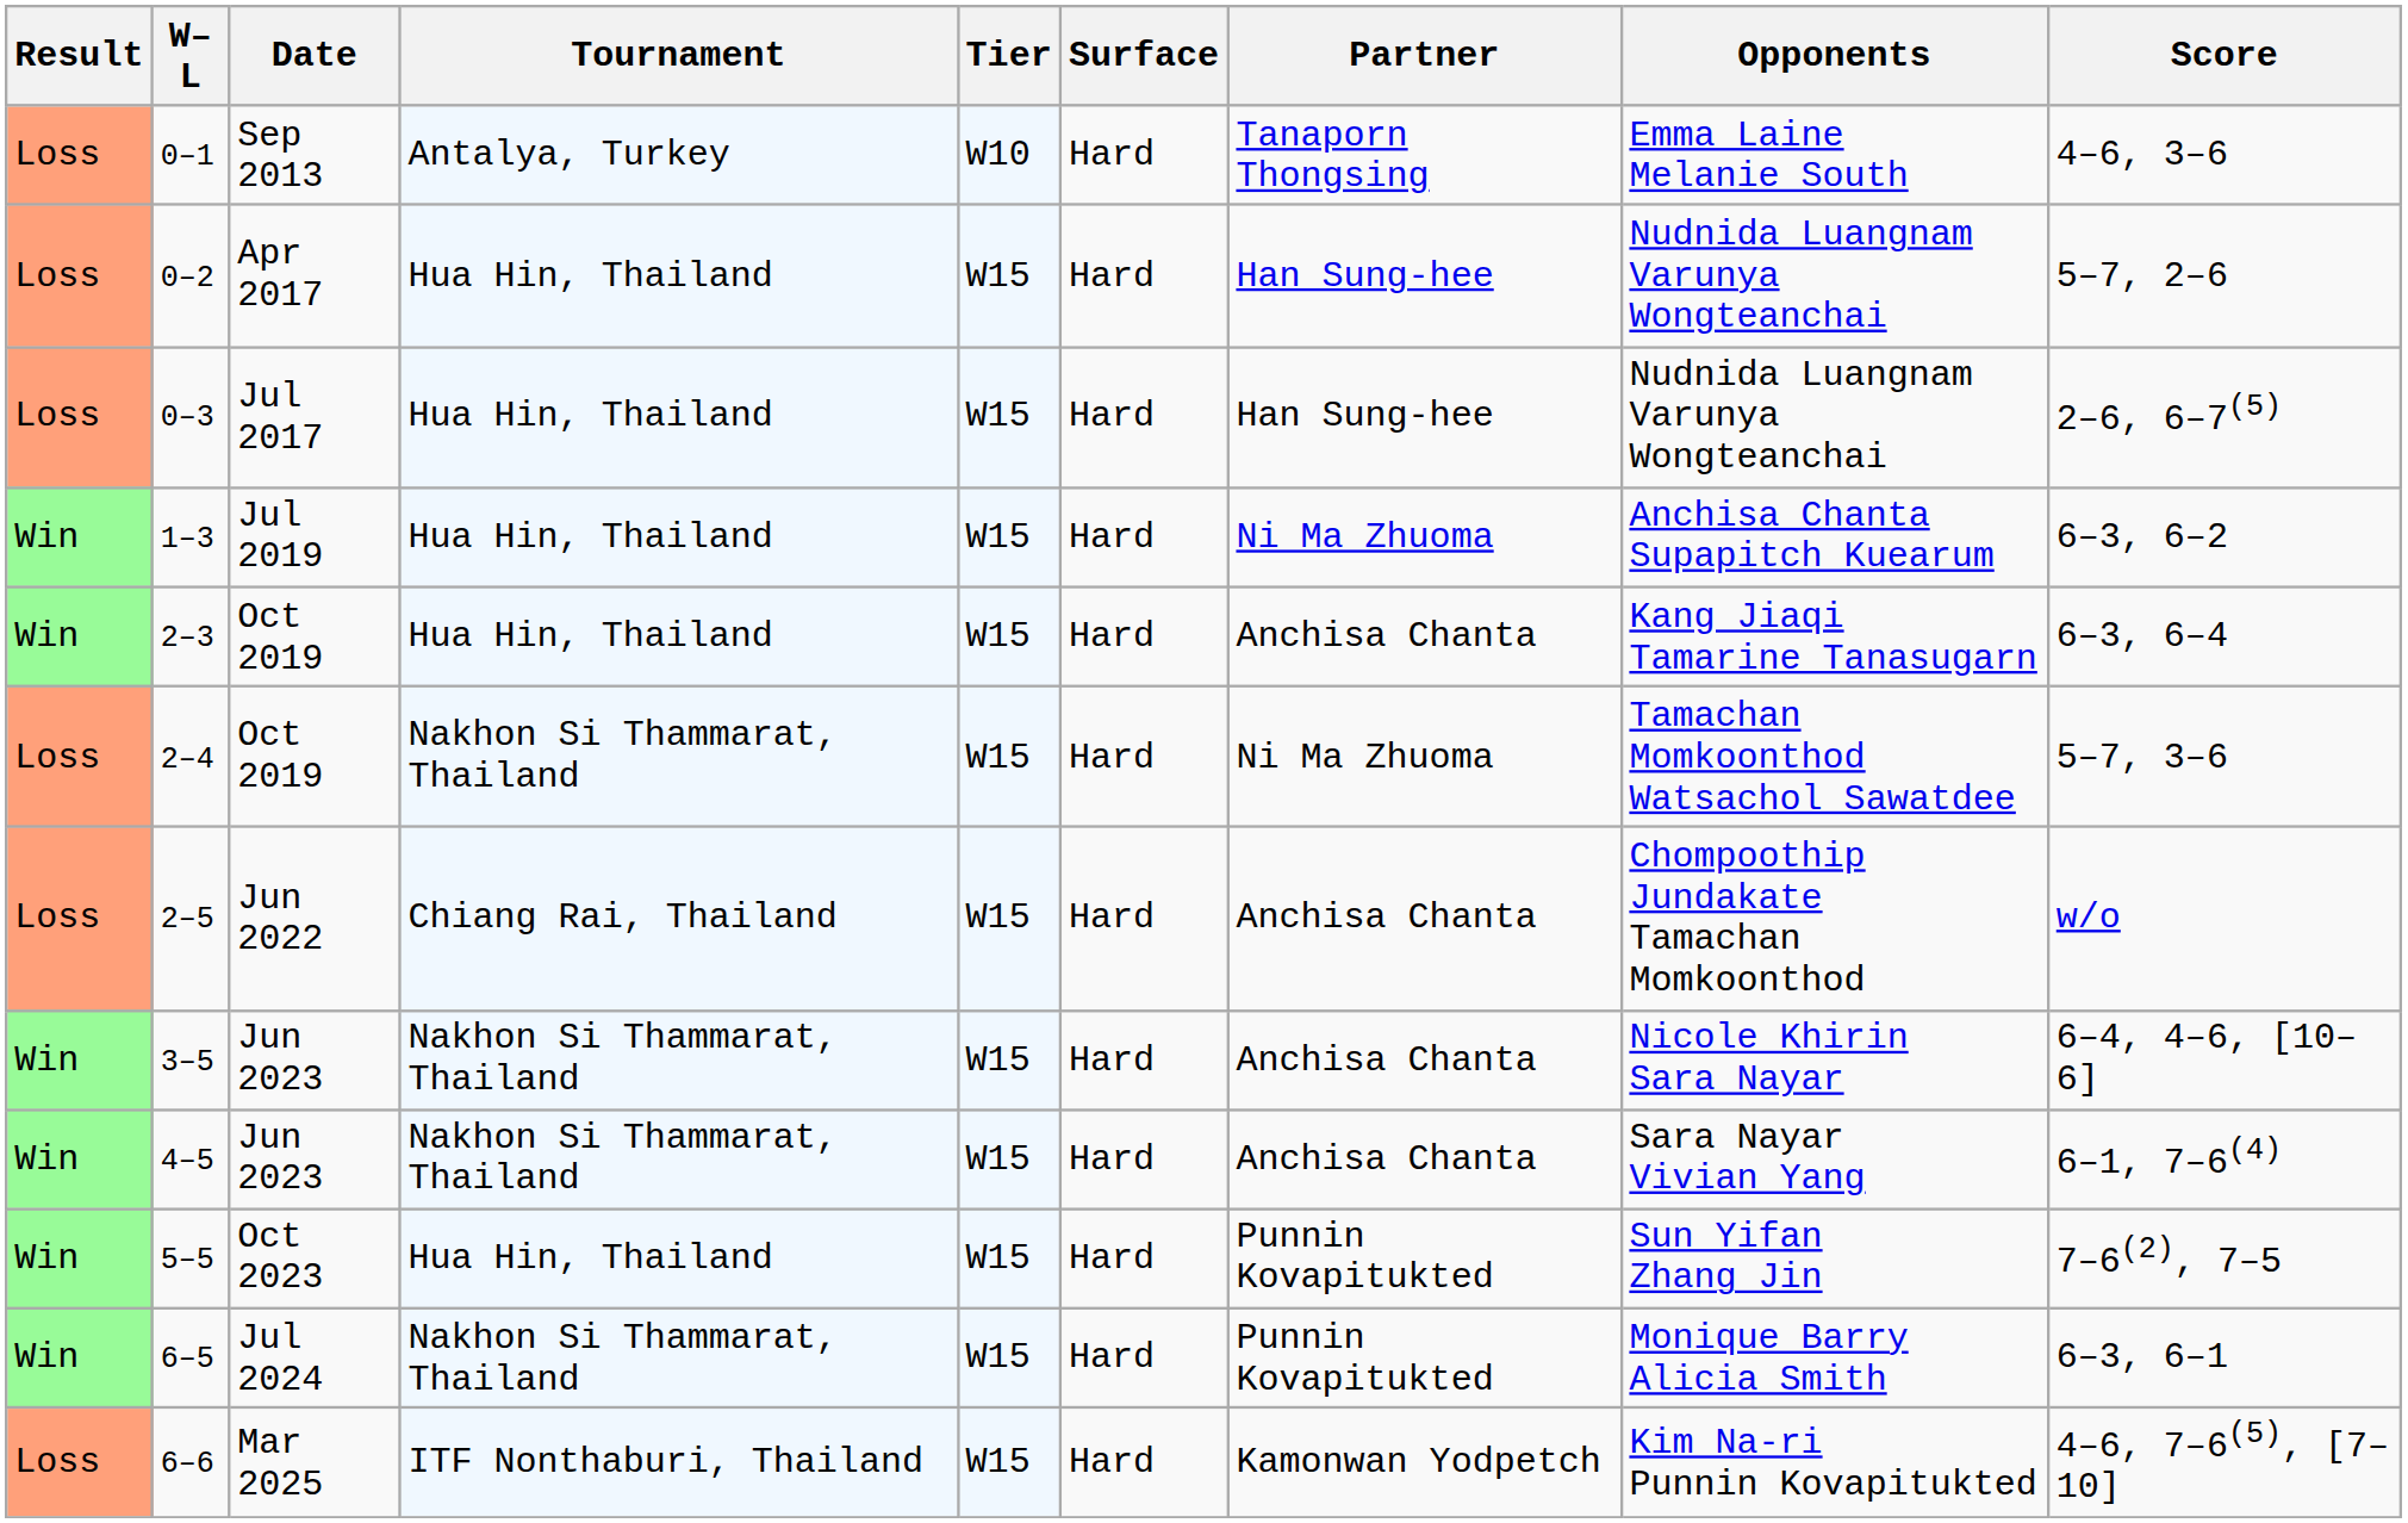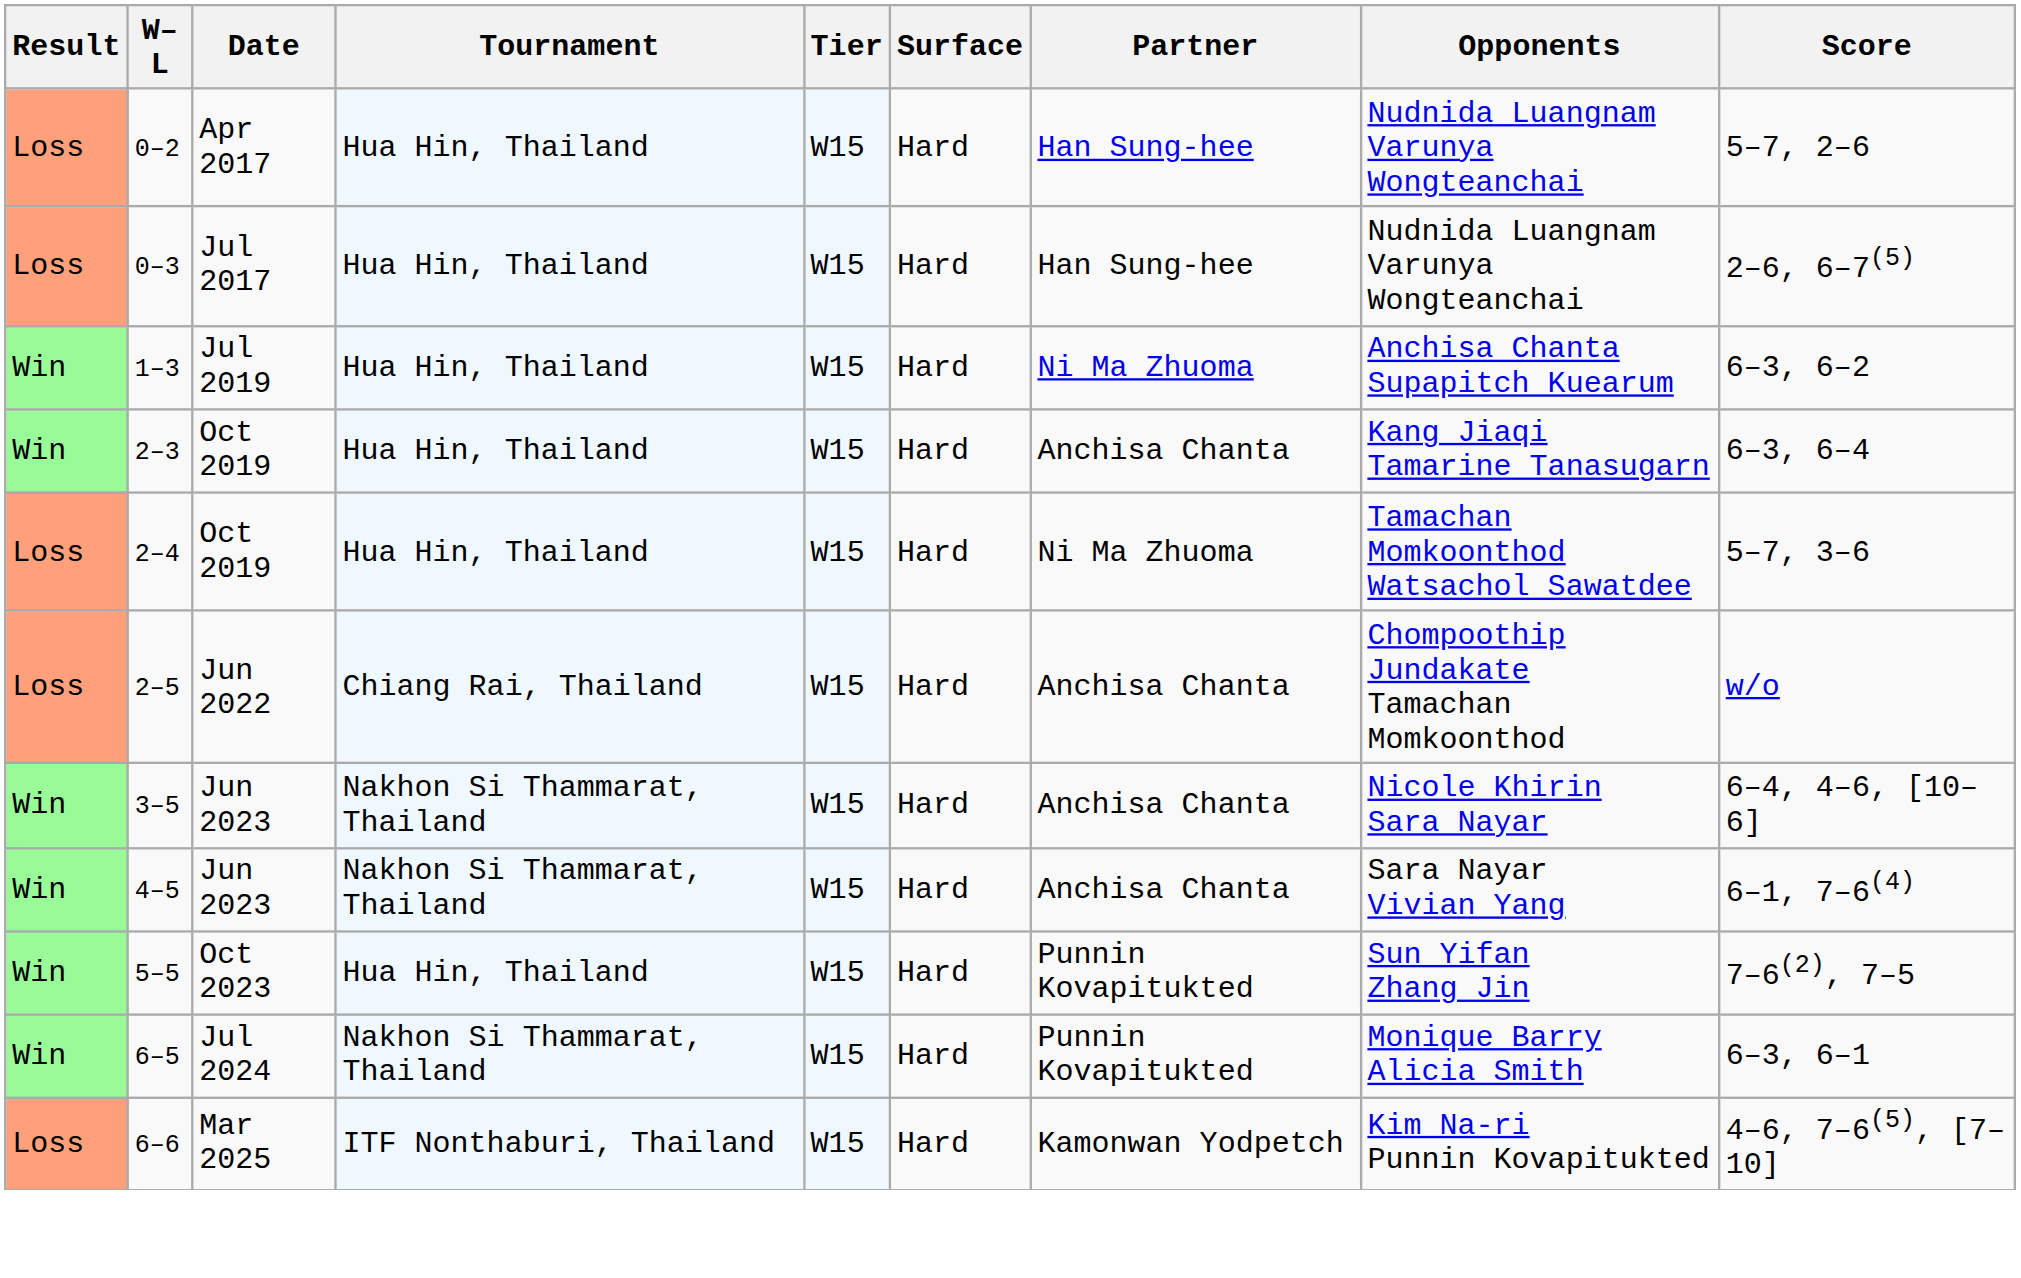- row: Loss | 0–1 | Sep 2013 | Antalya, Turkey | W10 | Hard | Tanaporn Thongsing | Emma Laine Melanie South | 4–6, 3–6
2–4 | Tournament: Nakhon Si Thammarat, Thailand -> Hua Hin, Thailand
